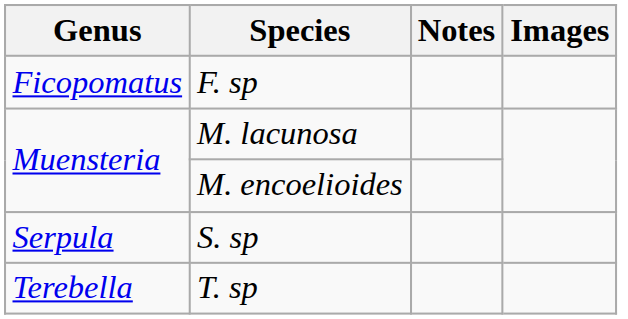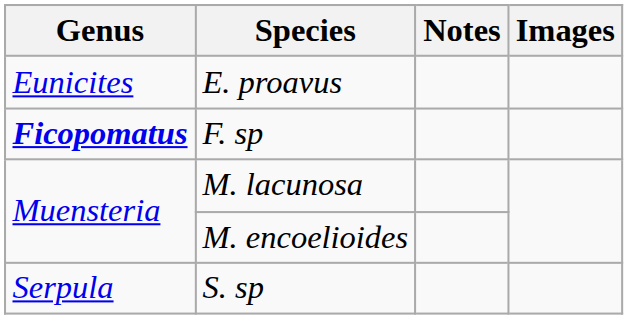+ row: Eunicites | E. proavus
F. sp | Genus: normal -> bold
- row: Terebella | T. sp
